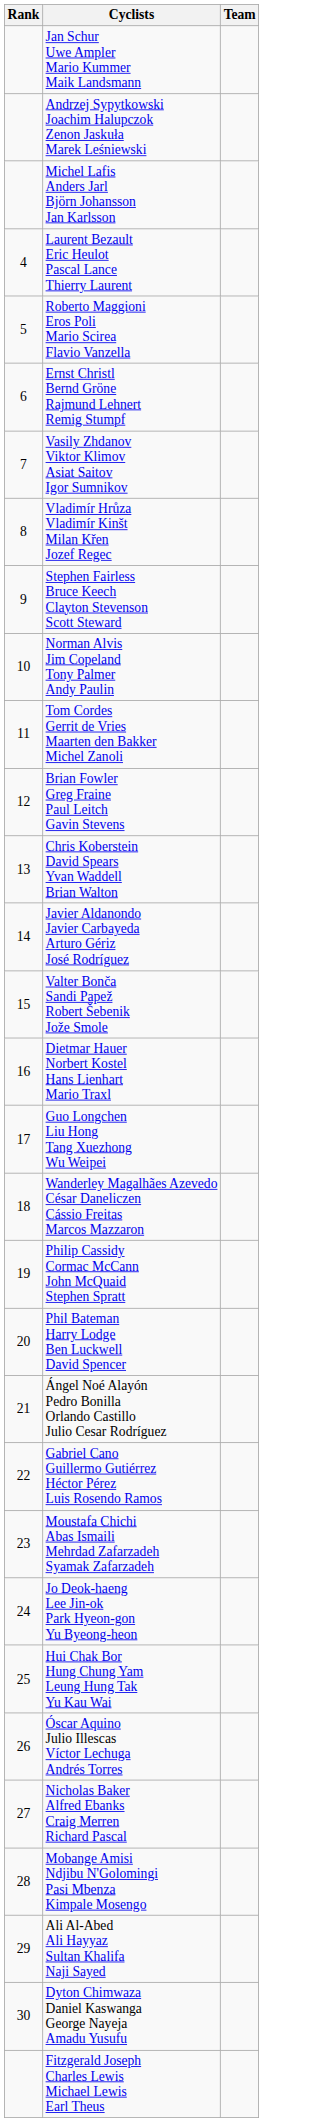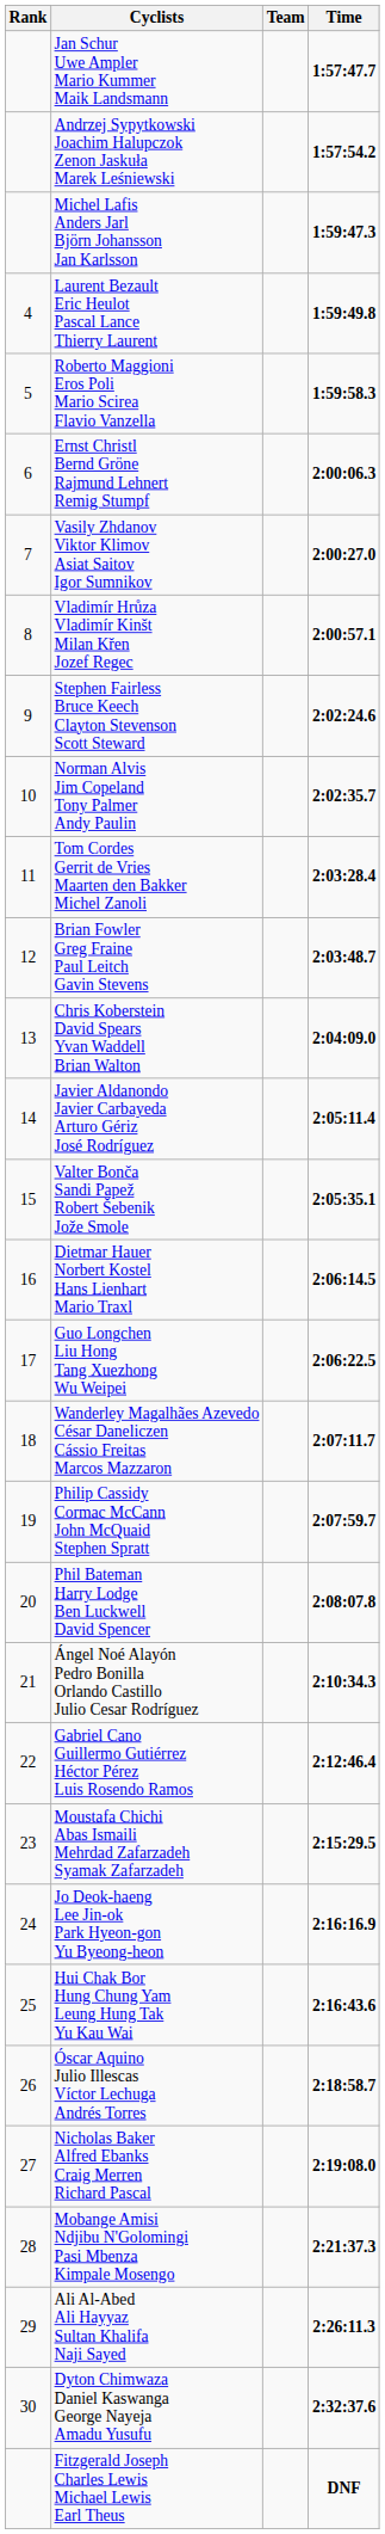+ column: Time | 1:57:47.7 | 1:57:54.2 | 1:59:47.3 | 1:59:49.8 | 1:59:58.3 | 2:00:06.3 | 2:00:27.0 | 2:00:57.1 | 2:02:24.6 | 2:02:35.7 | 2:03:28.4 | 2:03:48.7 | 2:04:09.0 | 2:05:11.4 | 2:05:35.1 | 2:06:14.5 | 2:06:22.5 | 2:07:11.7 | 2:07:59.7 | 2:08:07.8 | 2:10:34.3 | 2:12:46.4 | 2:15:29.5 | 2:16:16.9 | 2:16:43.6 | 2:18:58.7 | 2:19:08.0 | 2:21:37.3 | 2:26:11.3 | 2:32:37.6 | DNF
